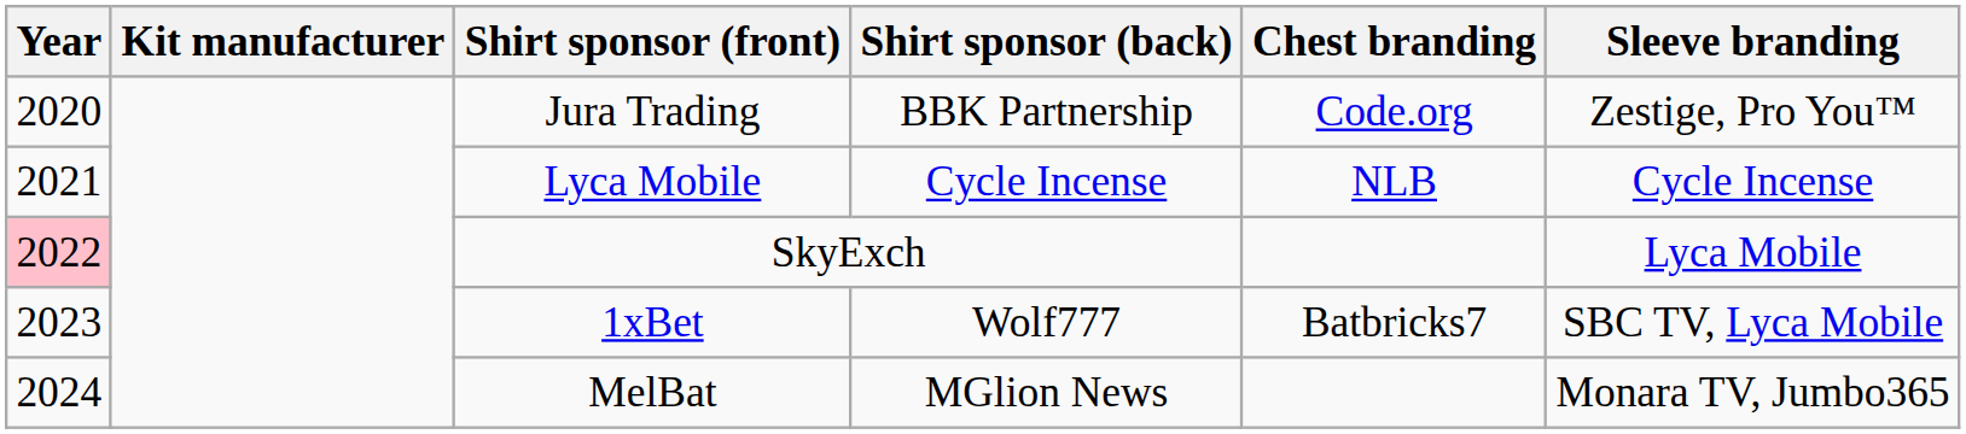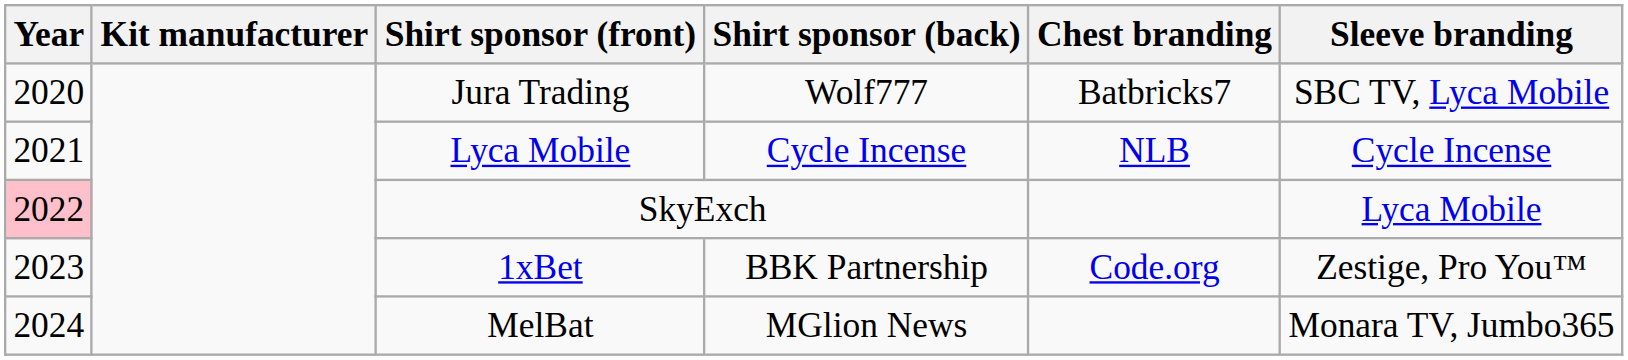Jura Trading | Shirt sponsor (back): BBK Partnership -> Wolf777
Jura Trading | Chest branding: Code.org -> Batbricks7
Jura Trading | Sleeve branding: Zestige, Pro You™ -> SBC TV, Lyca Mobile
1xBet | Shirt sponsor (back): Wolf777 -> BBK Partnership
1xBet | Chest branding: Batbricks7 -> Code.org
1xBet | Sleeve branding: SBC TV, Lyca Mobile -> Zestige, Pro You™
